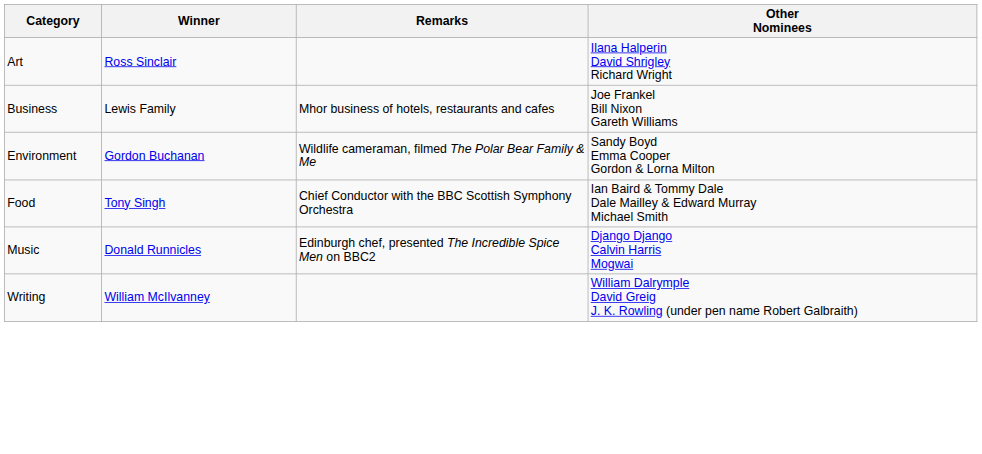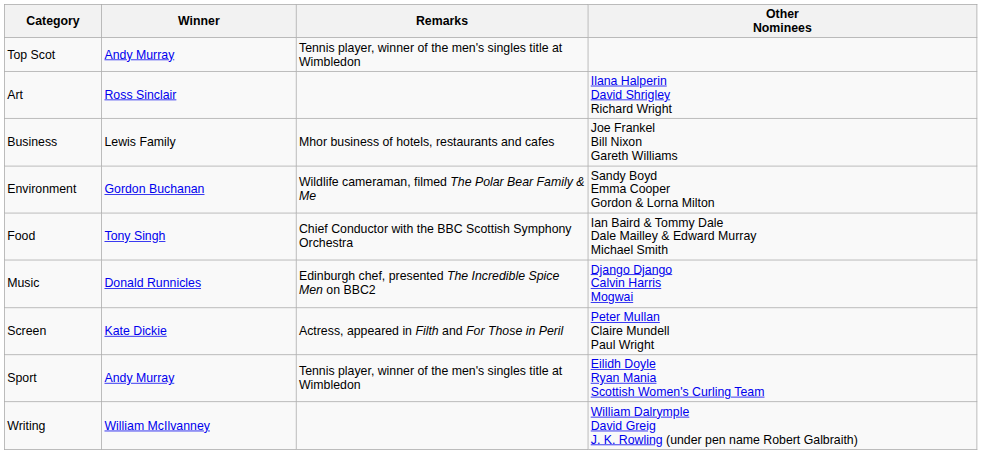+ row: Top Scot | Andy Murray | Tennis player, winner of the men's singles title at Wimbledon
+ row: Screen | Kate Dickie | Actress, appeared in Filth and For Those in Peril | Peter Mullan Claire Mundell Paul Wright
+ row: Sport | Andy Murray | Tennis player, winner of the men's singles title at Wimbledon | Eilidh Doyle Ryan Mania Scottish Women's Curling Team
